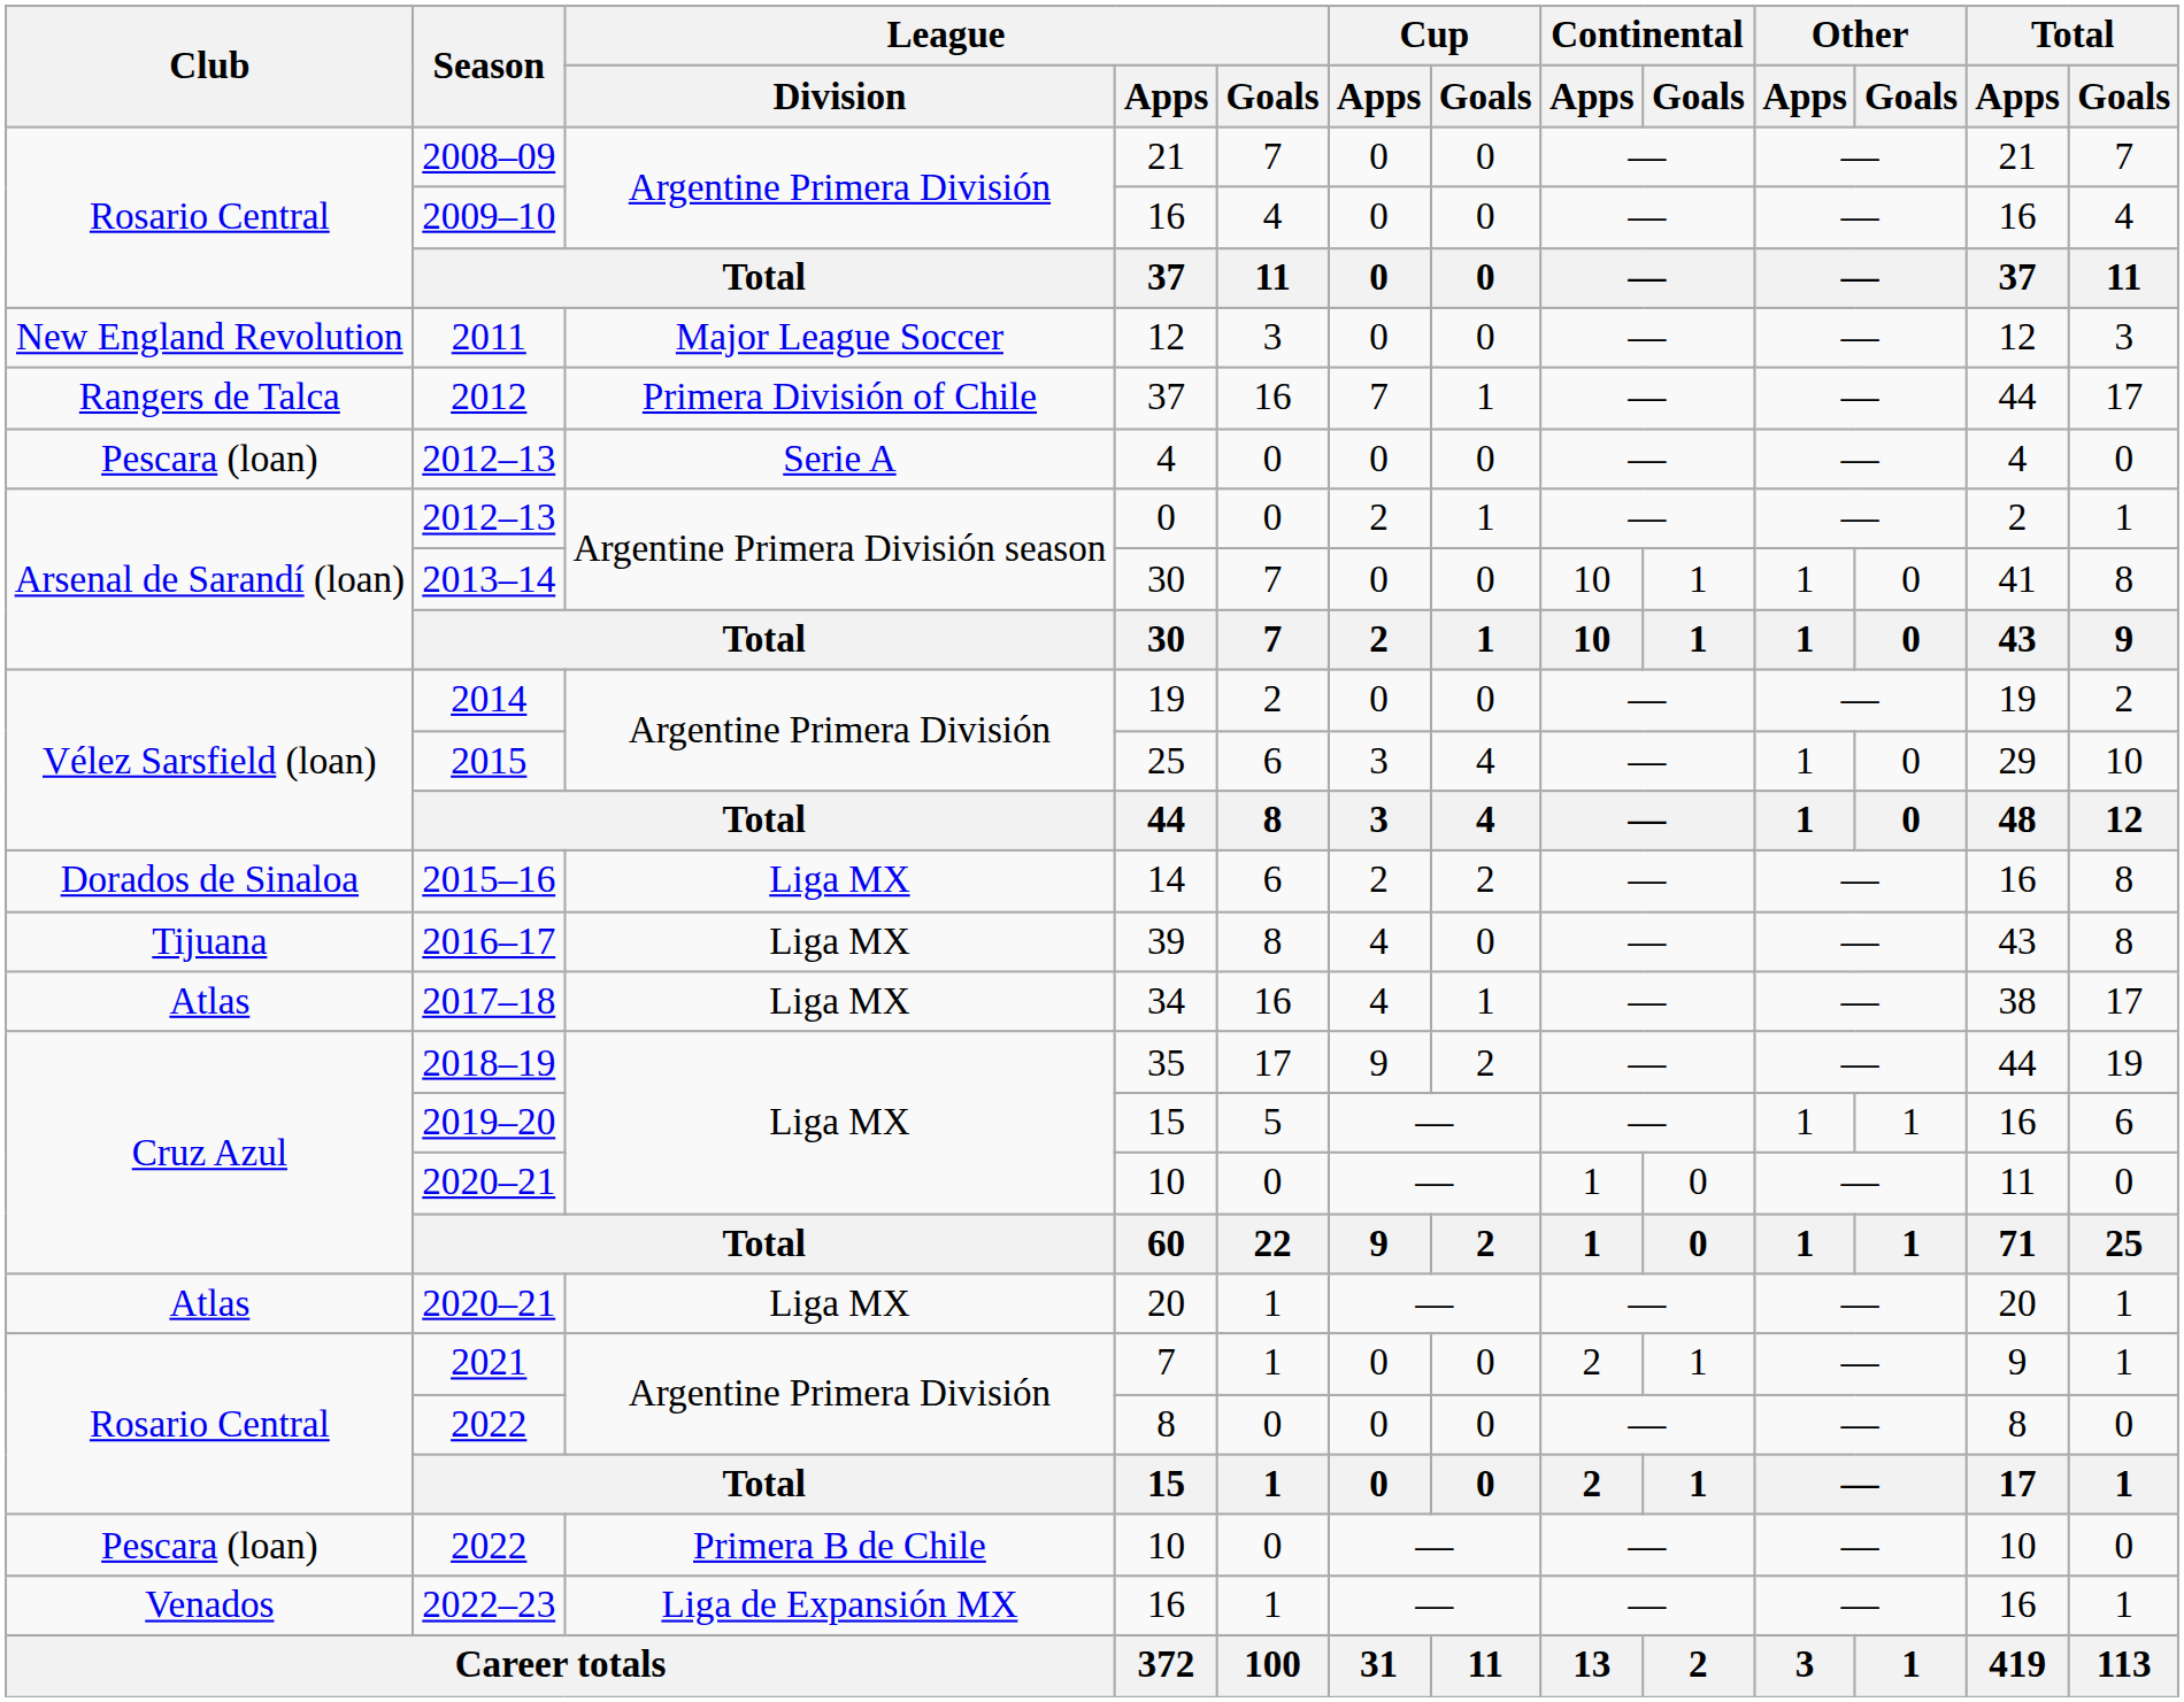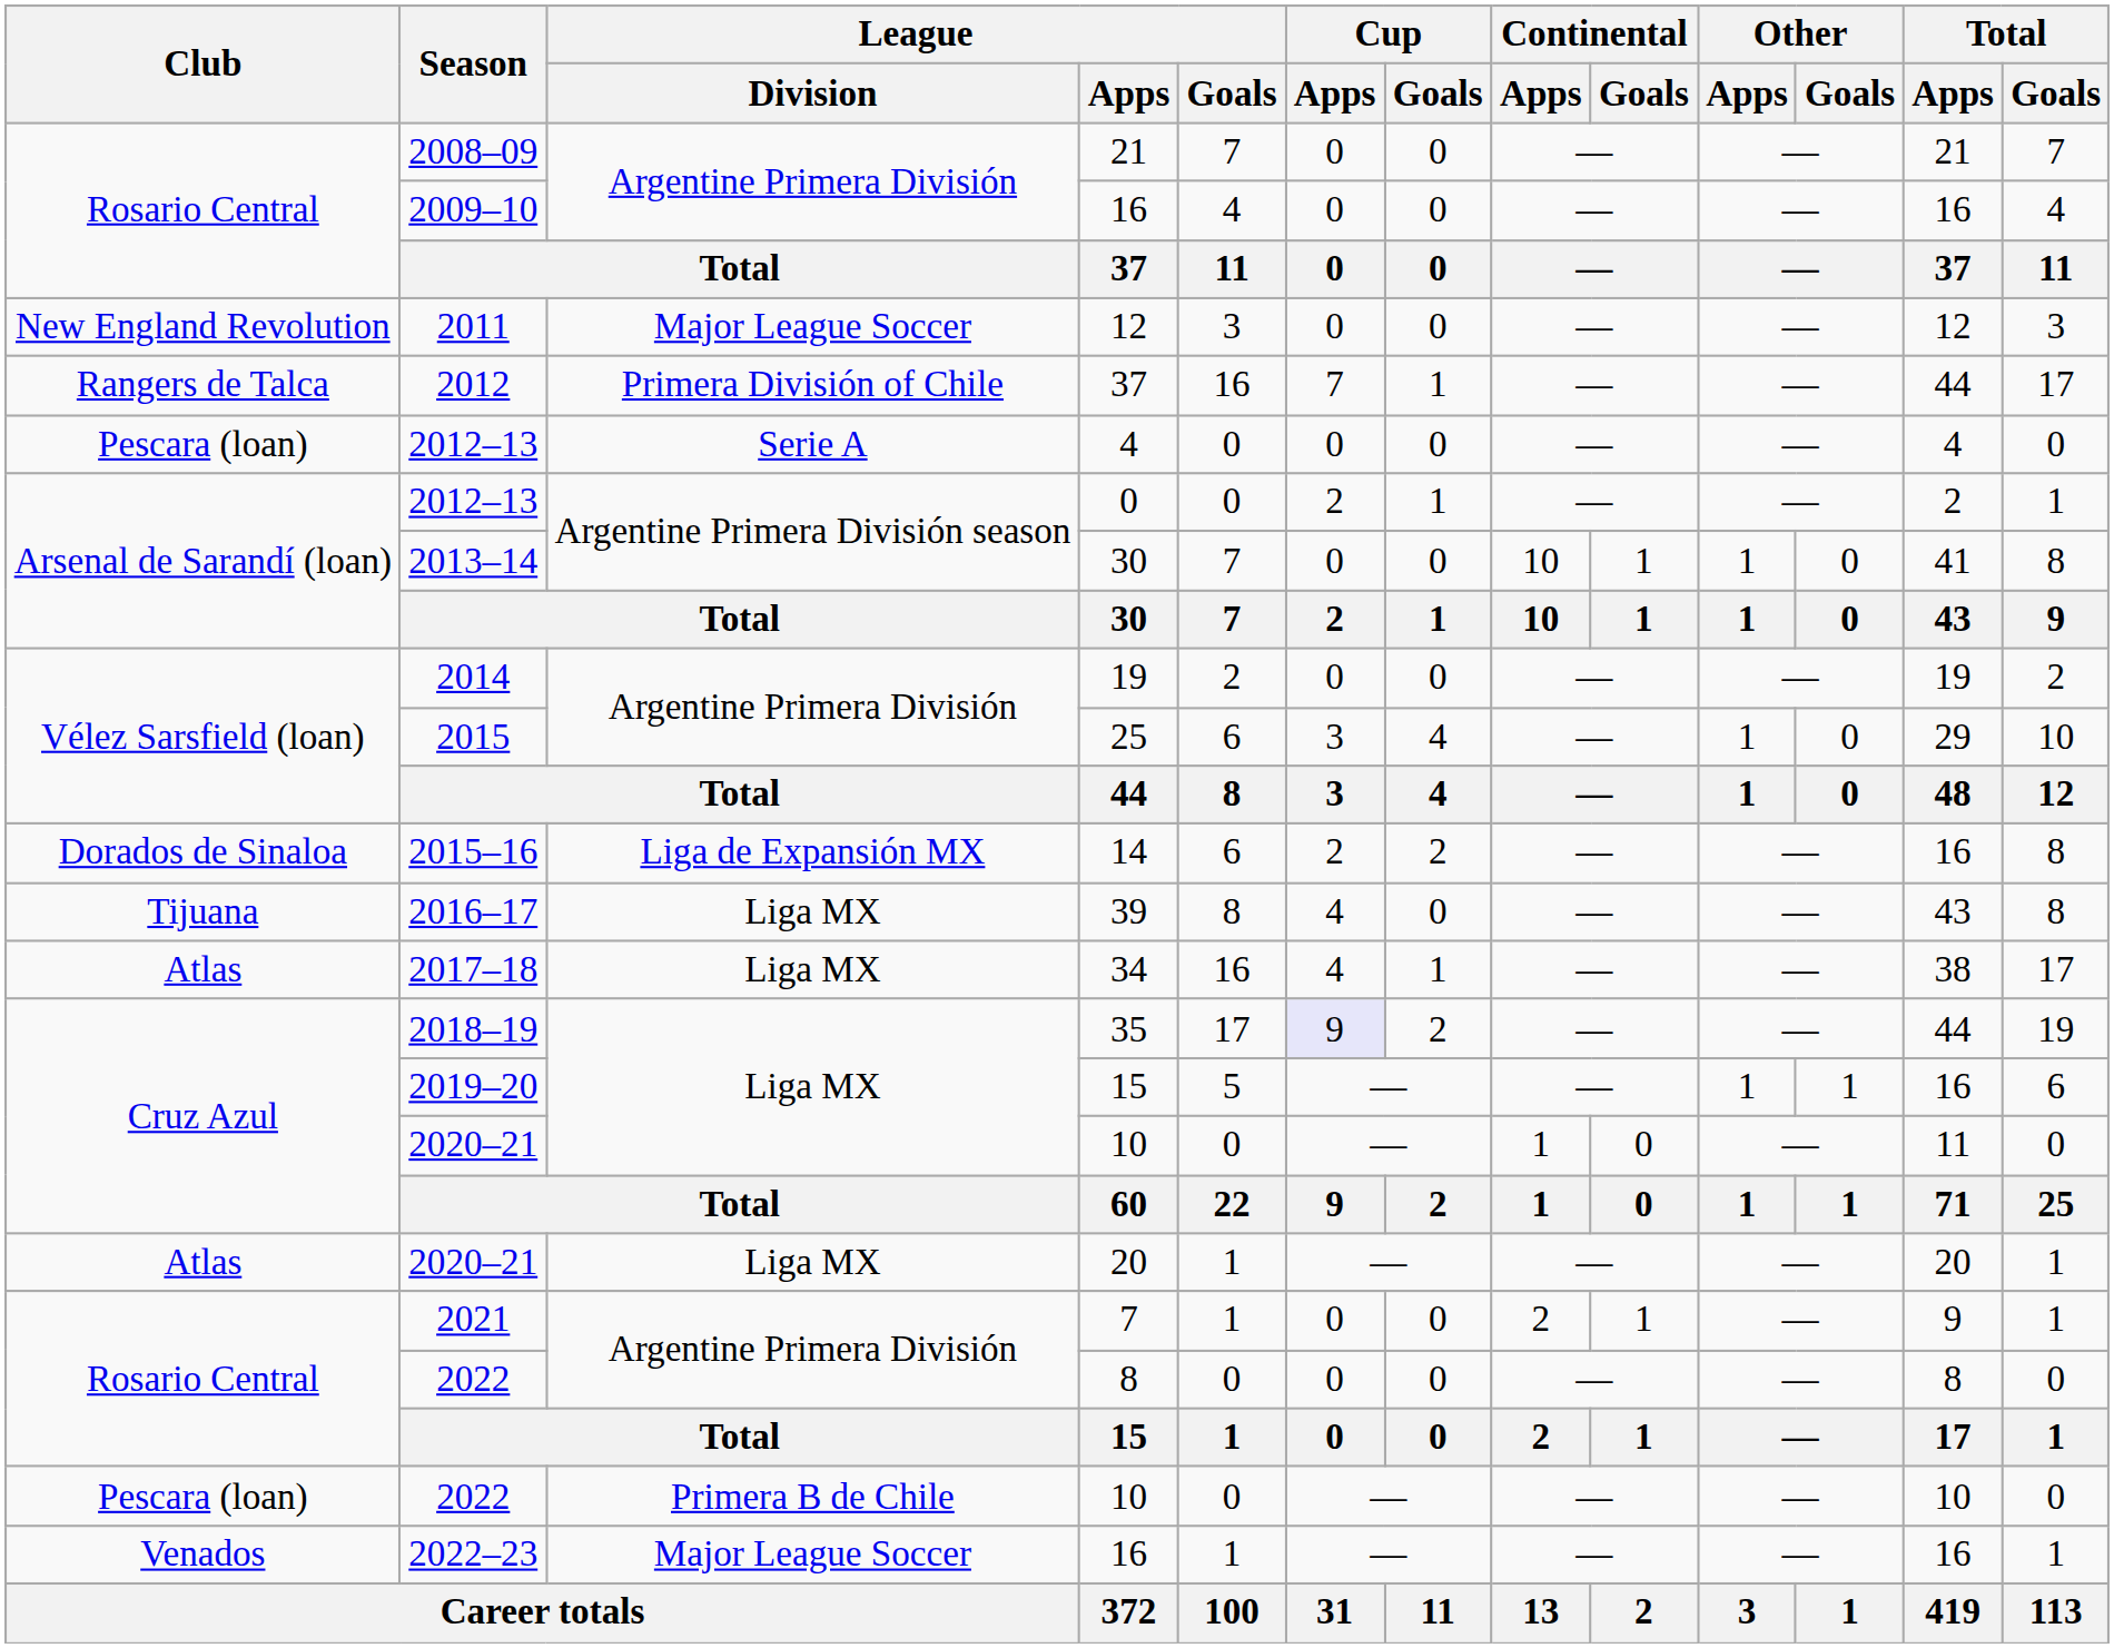14 | League / Division: Liga MX -> Liga de Expansión MX
35 | Cup / Apps: no background -> lavender background
2022–23 / 16 | League / Division: Liga de Expansión MX -> Major League Soccer
